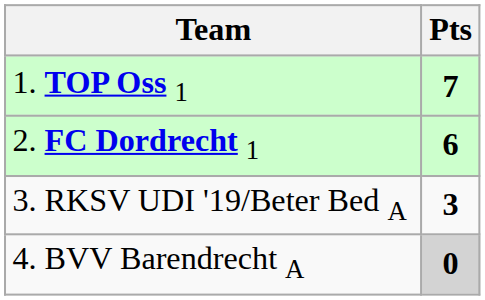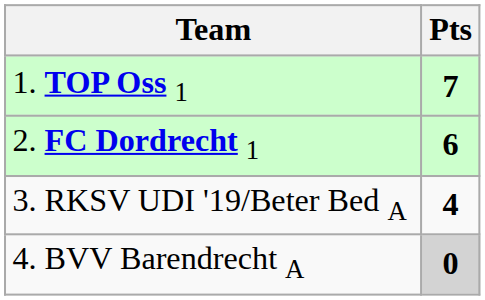3. RKSV UDI '19/Beter Bed A | Pts: 3 -> 4
